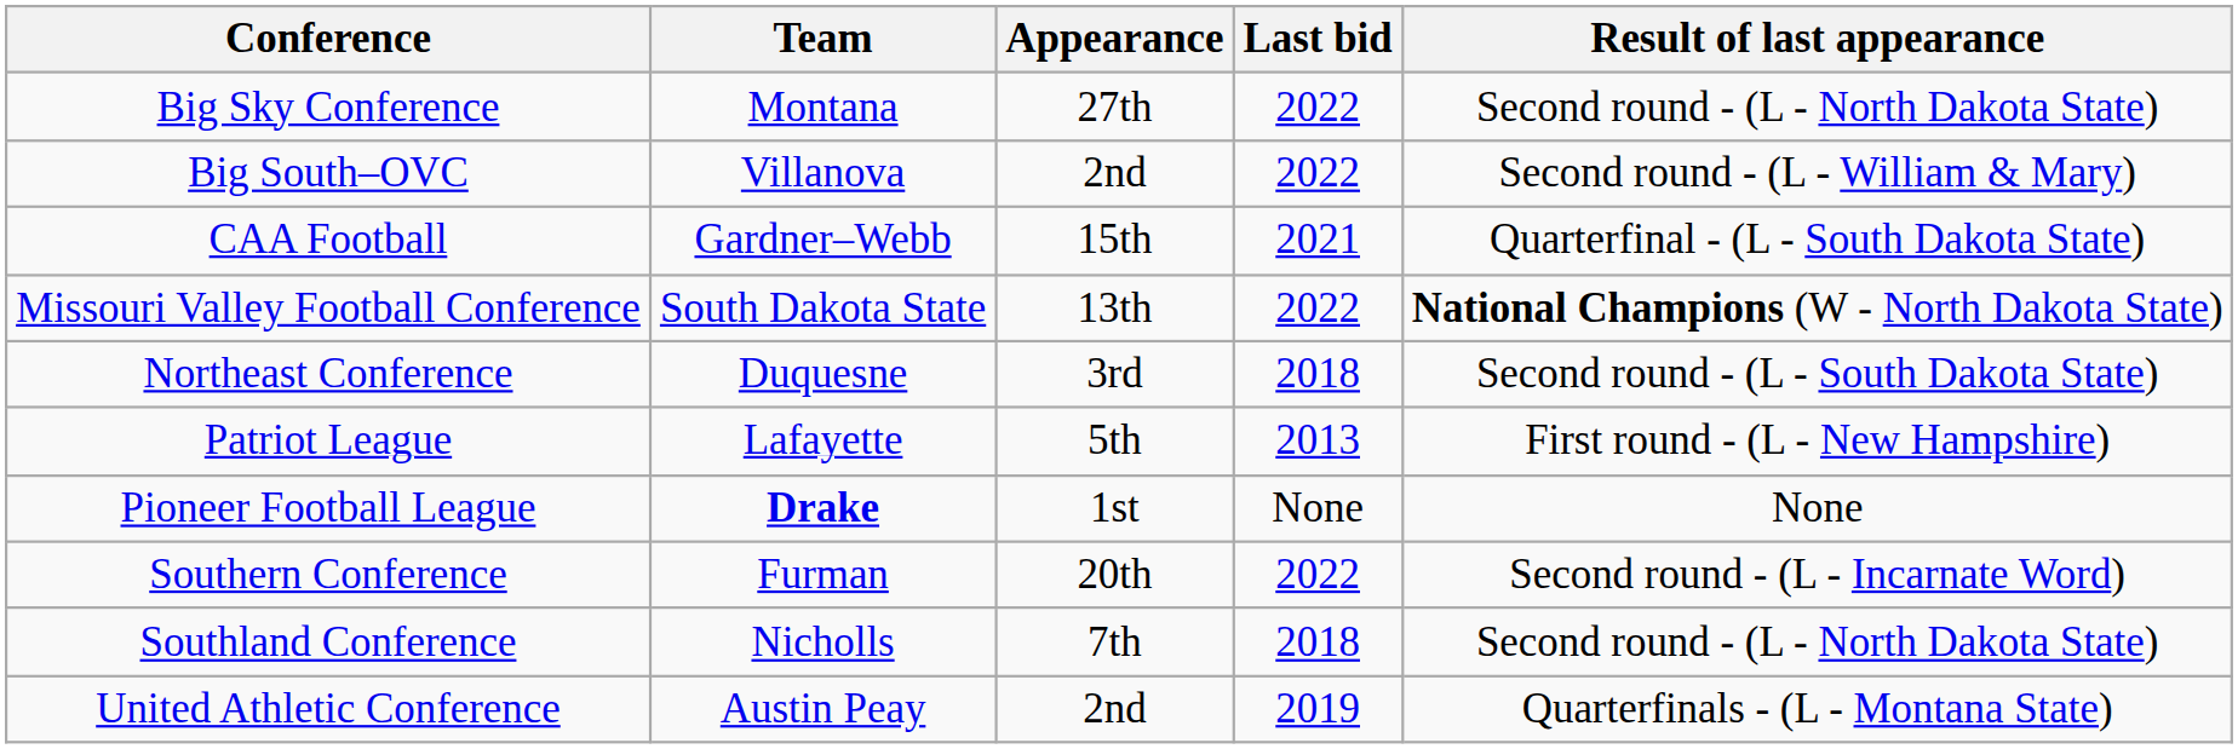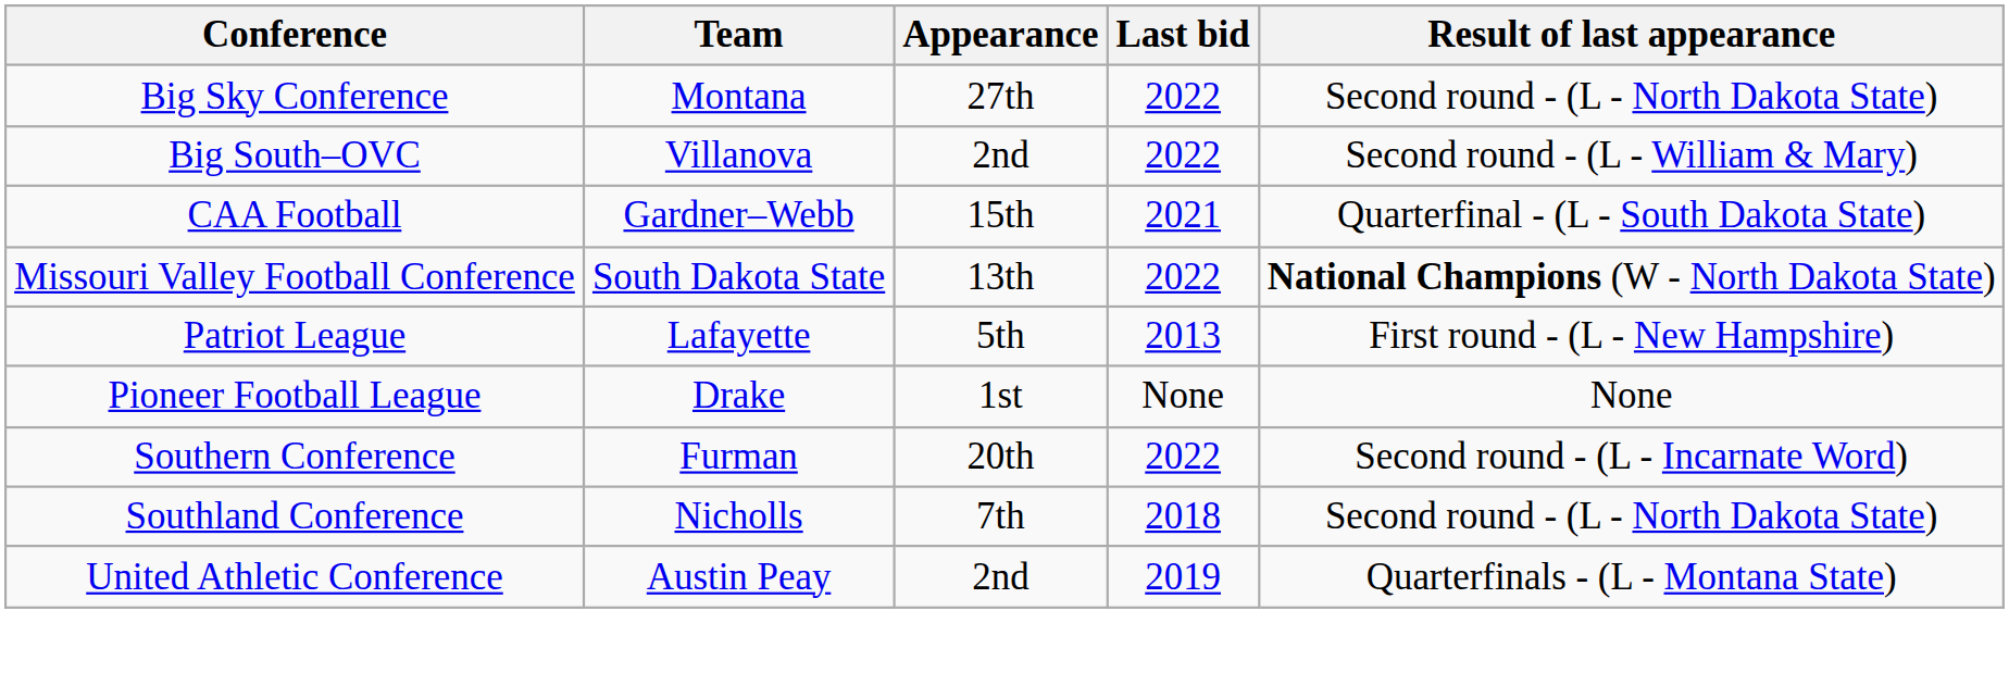- row: Northeast Conference | Duquesne | 3rd | 2018 | Second round - (L - South Dakota State)
Pioneer Football League | Team: bold -> normal
